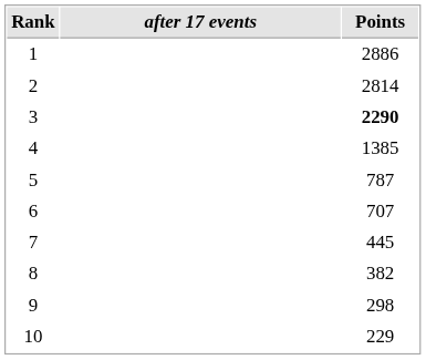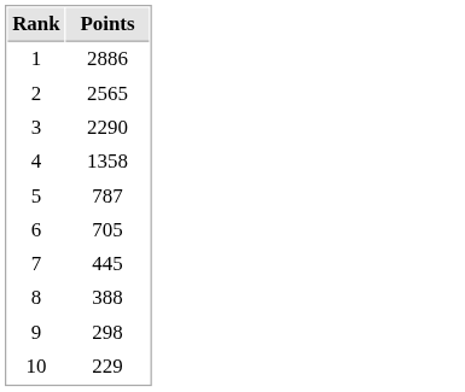- column: after 17 events
2 | Points: 2814 -> 2565
3 | Points: bold -> normal
4 | Points: 1385 -> 1358
6 | Points: 707 -> 705
8 | Points: 382 -> 388
